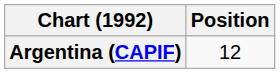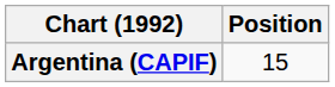Argentina (CAPIF) | Position: 12 -> 15
